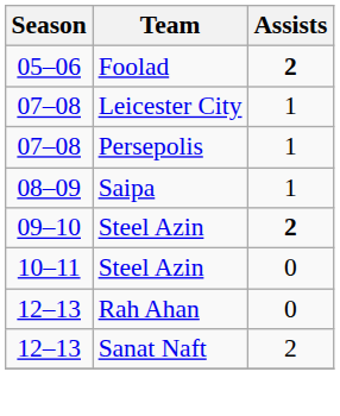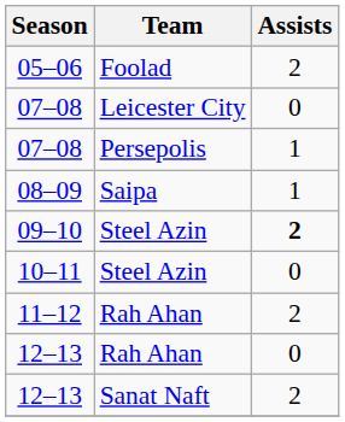05–06 | Assists: bold -> normal
07–08 / Leicester City | Assists: 1 -> 0
+ row: 11–12 | Rah Ahan | 2
